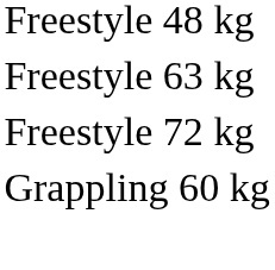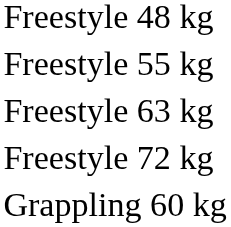+ row: Freestyle 55 kg
